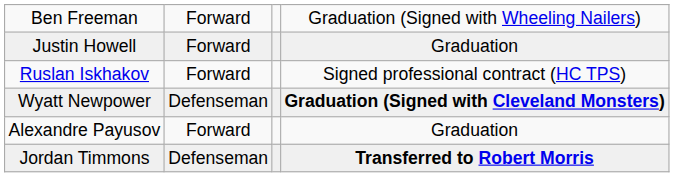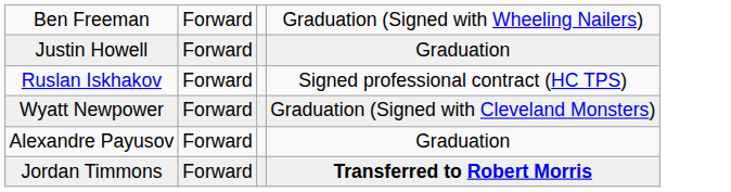Wyatt Newpower | column 2: Defenseman -> Forward
Wyatt Newpower | column 4: bold -> normal
Jordan Timmons | column 2: Defenseman -> Forward
